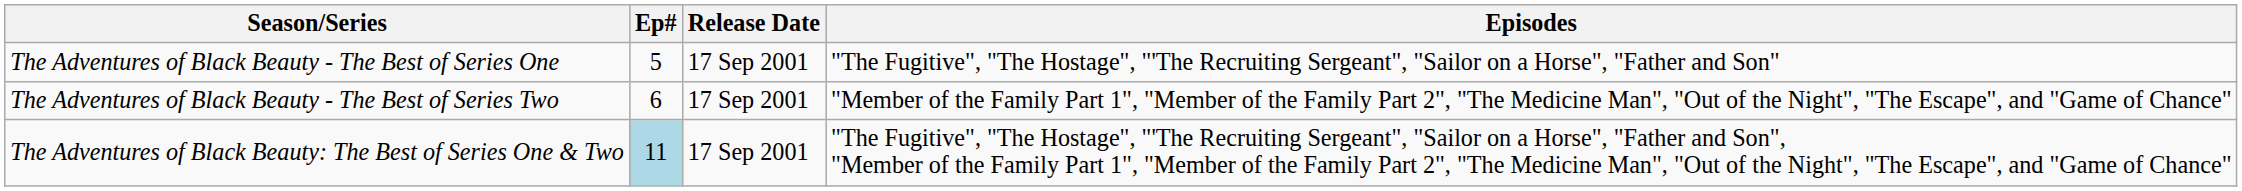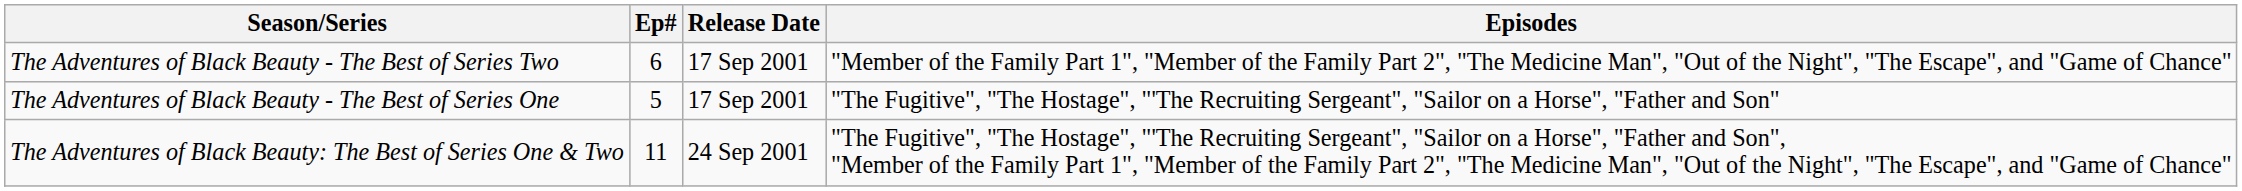rows swapped: The Adventures of Black Beauty - The Best of Series One <-> The Adventures of Black Beauty - The Best of Series Two
The Adventures of Black Beauty: The Best of Series One & Two | Ep#: lightblue background -> no background
The Adventures of Black Beauty: The Best of Series One & Two | Release Date: 17 Sep 2001 -> 24 Sep 2001
